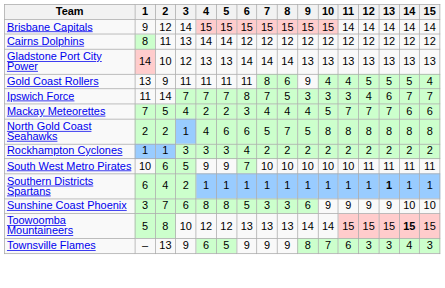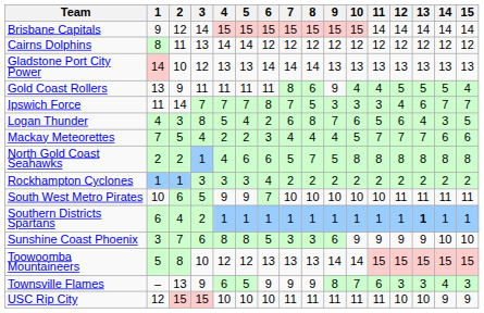+ row: Logan Thunder | 4 | 3 | 8 | 5 | 4 | 2 | 6 | 8 | 7 | 6 | 5 | 6 | 4 | 3 | 5
Toowoomba Mountaineers | 14: bold -> normal
+ row: USC Rip City | 12 | 15 | 15 | 10 | 10 | 10 | 11 | 11 | 11 | 11 | 11 | 10 | 10 | 9 | 9
